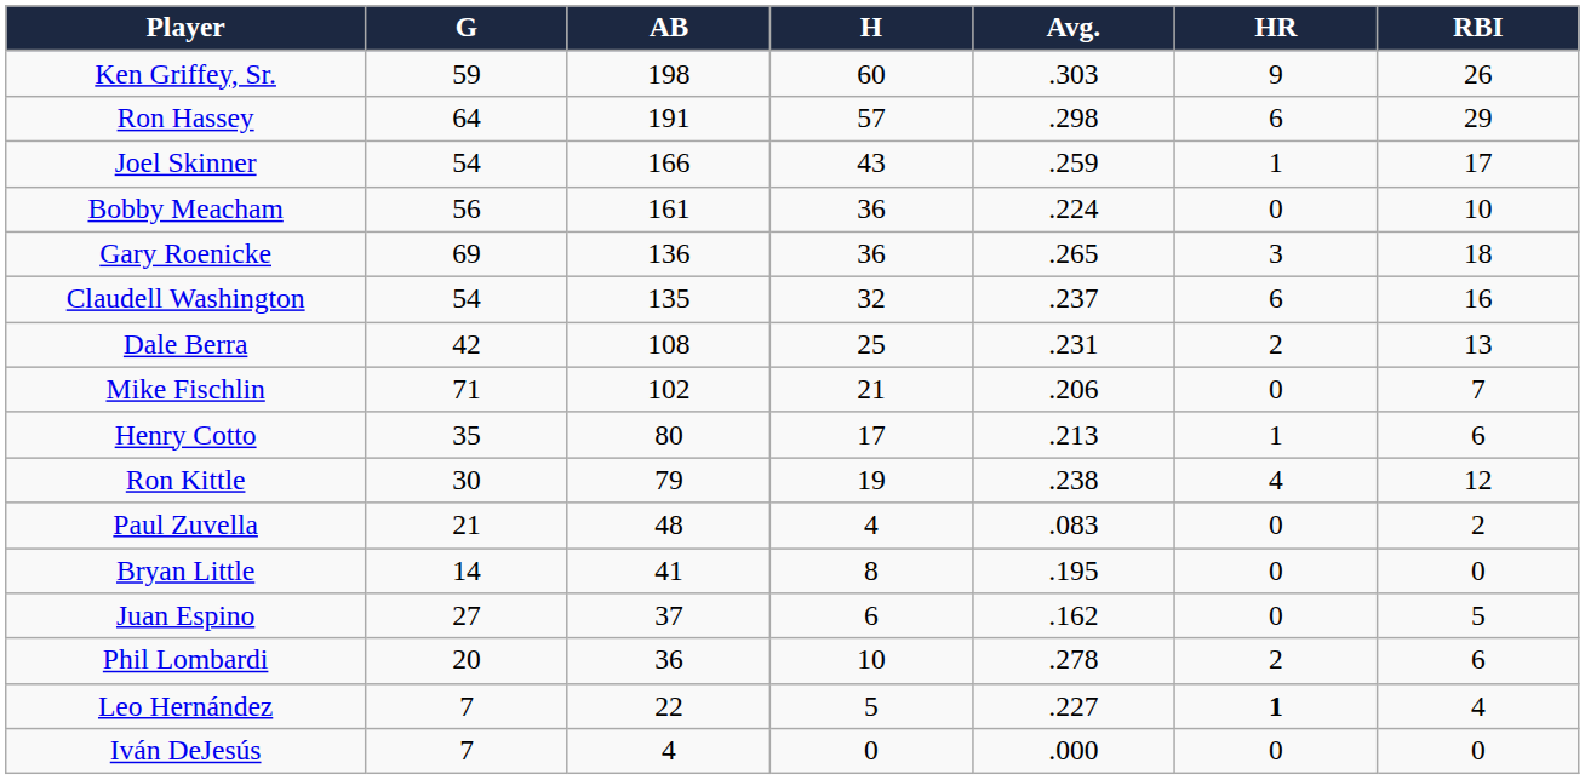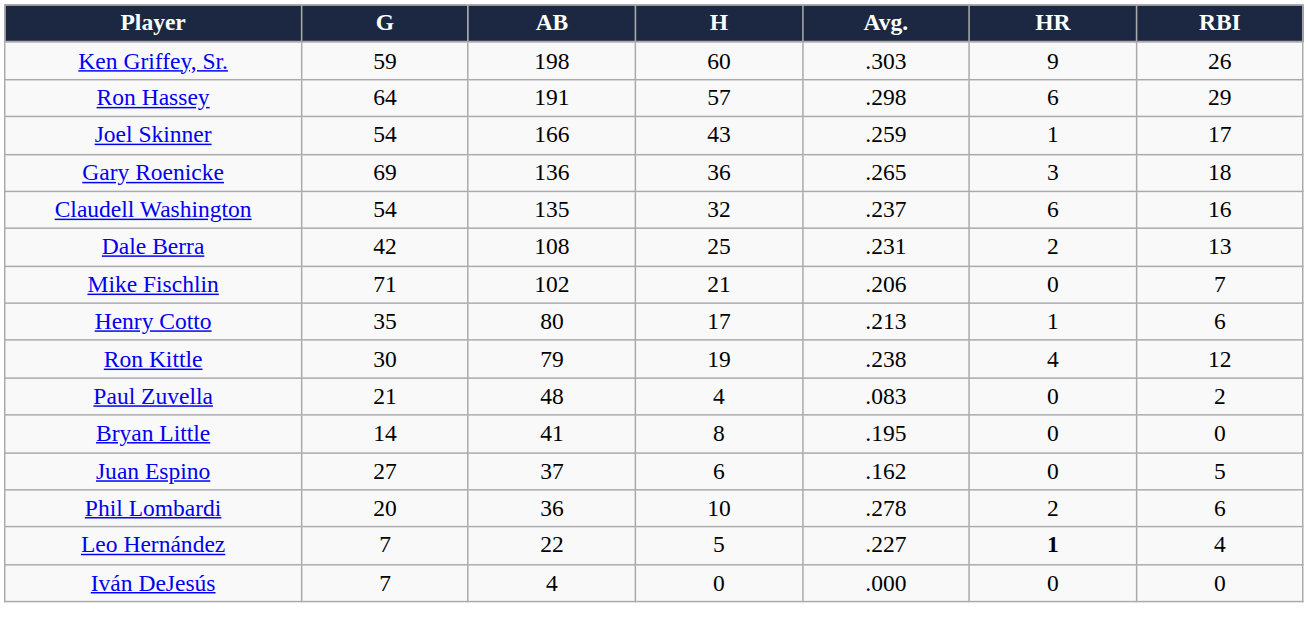- row: Bobby Meacham | 56 | 161 | 36 | .224 | 0 | 10
